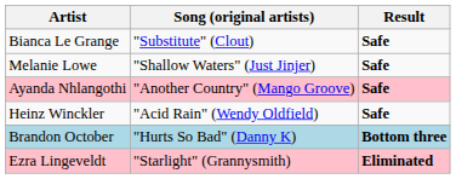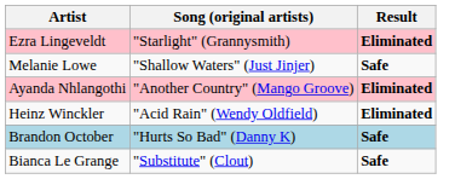rows swapped: Bianca Le Grange <-> Ezra Lingeveldt
Ayanda Nhlangothi | Result: Safe -> Eliminated
Heinz Winckler | Result: Safe -> Eliminated
Brandon October | Result: Bottom three -> Safe
